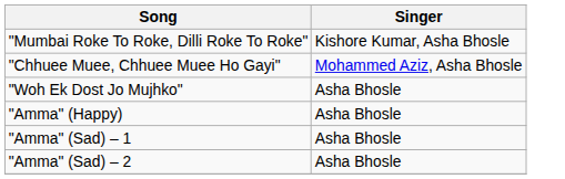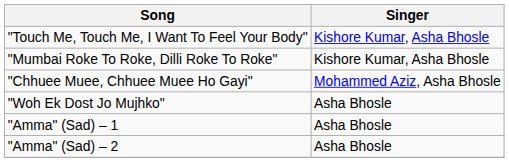+ row: "Touch Me, Touch Me, I Want To Feel Your Body" | Kishore Kumar, Asha Bhosle
- row: "Amma" (Happy) | Asha Bhosle
